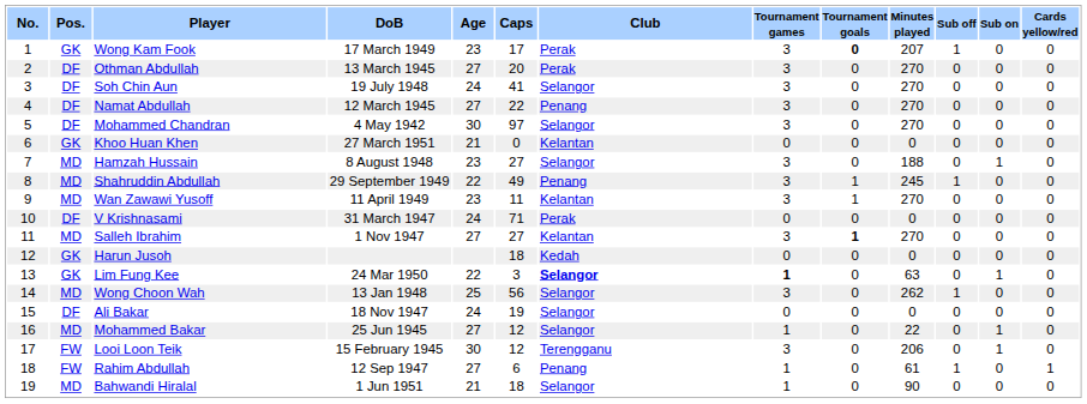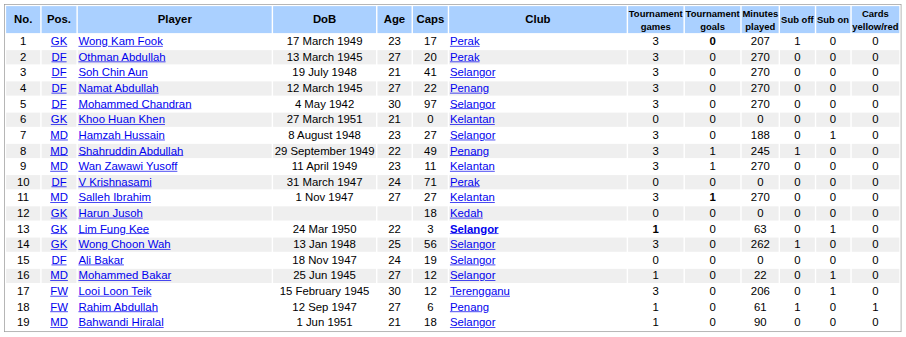Soh Chin Aun | Age: 24 -> 21
Wong Choon Wah | Pos.: MD -> GK
